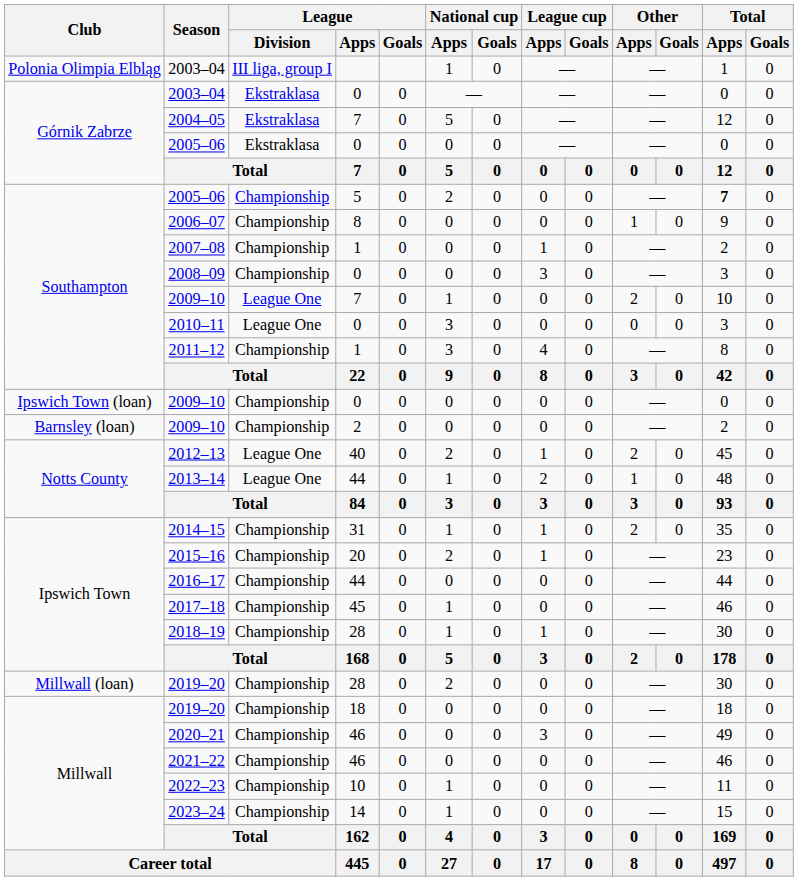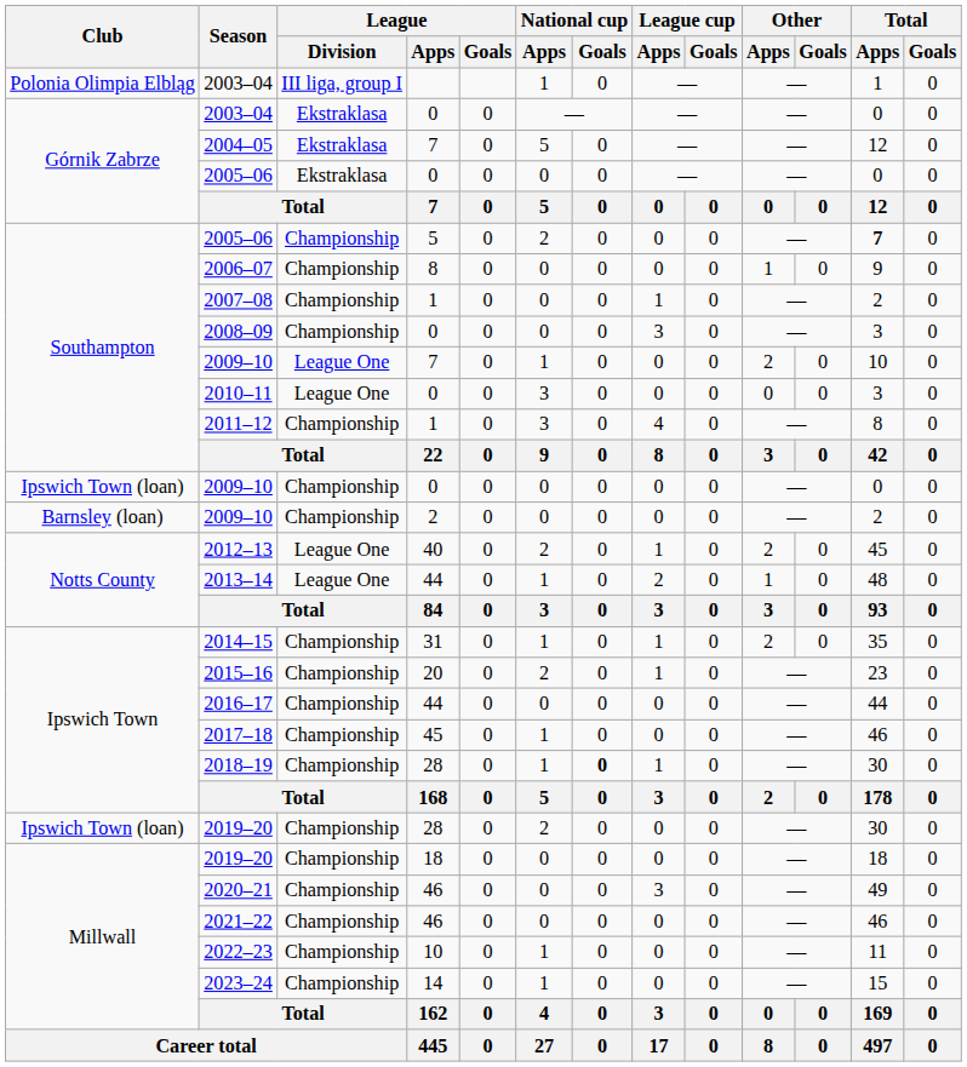2018–19 | National cup / Goals: normal -> bold
2019–20 / 28 | Club: Millwall (loan) -> Ipswich Town (loan)
